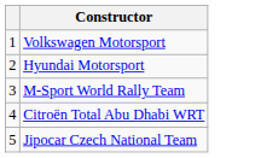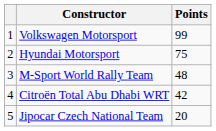+ column: Points | 99 | 75 | 48 | 42 | 20
